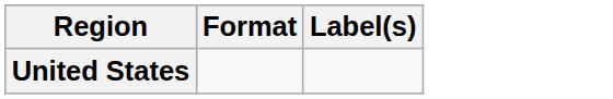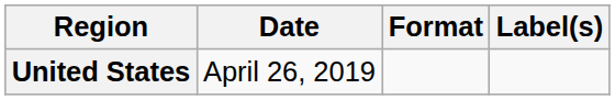+ column: Date | April 26, 2019
